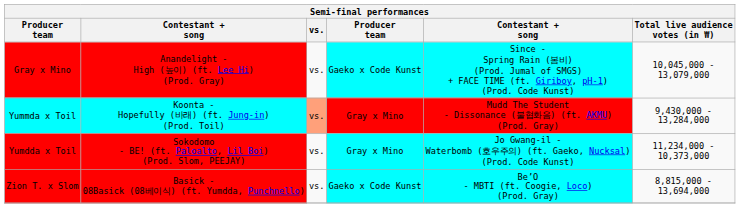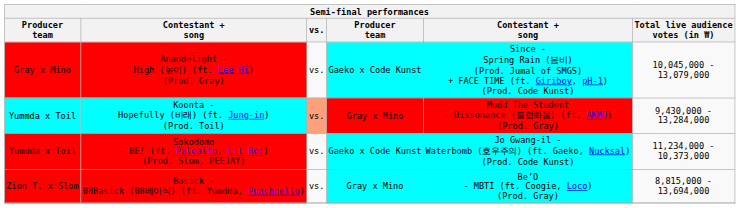Yumdda x Toil | column 4: Gray x Mino -> Gaeko x Code Kunst
Zion T. x Slom | column 4: Gaeko x Code Kunst -> Gray x Mino
